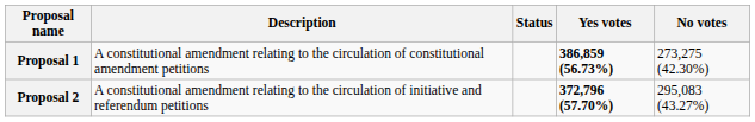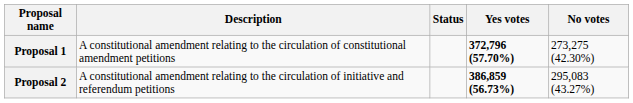Proposal 1 | Yes votes: 386,859 (56.73%) -> 372,796 (57.70%)
Proposal 2 | Yes votes: 372,796 (57.70%) -> 386,859 (56.73%)
